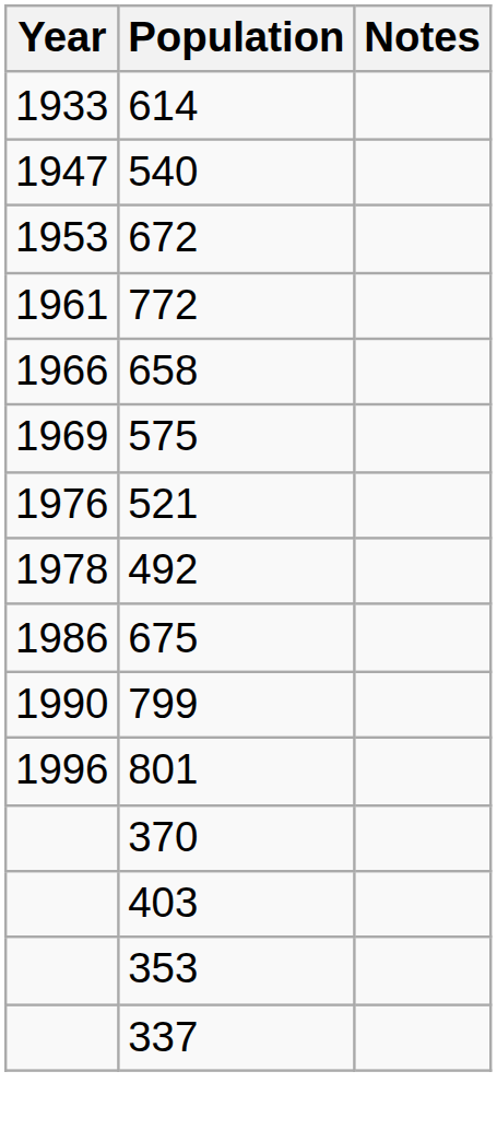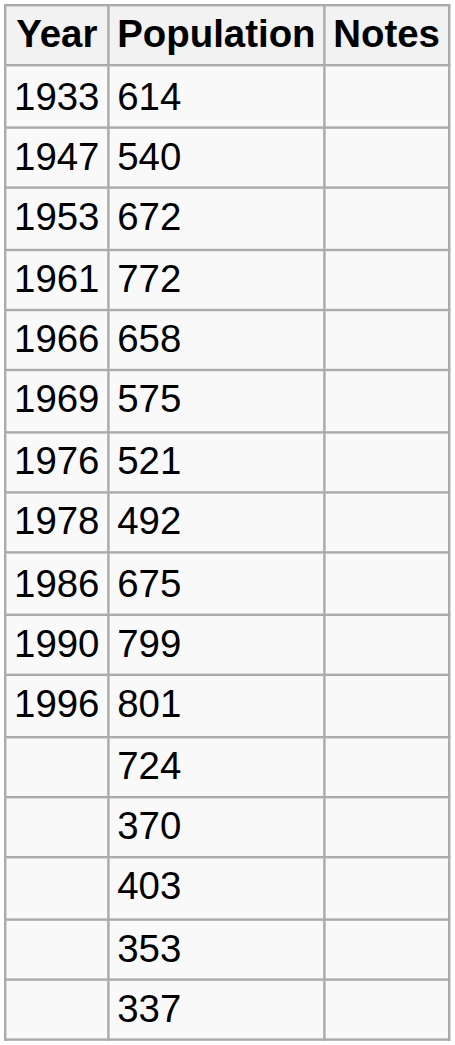+ row: 724
